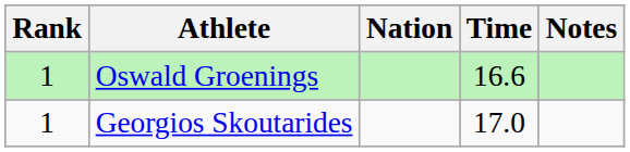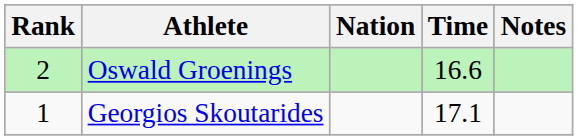Oswald Groenings | Rank: 1 -> 2
Georgios Skoutarides | Time: 17.0 -> 17.1
